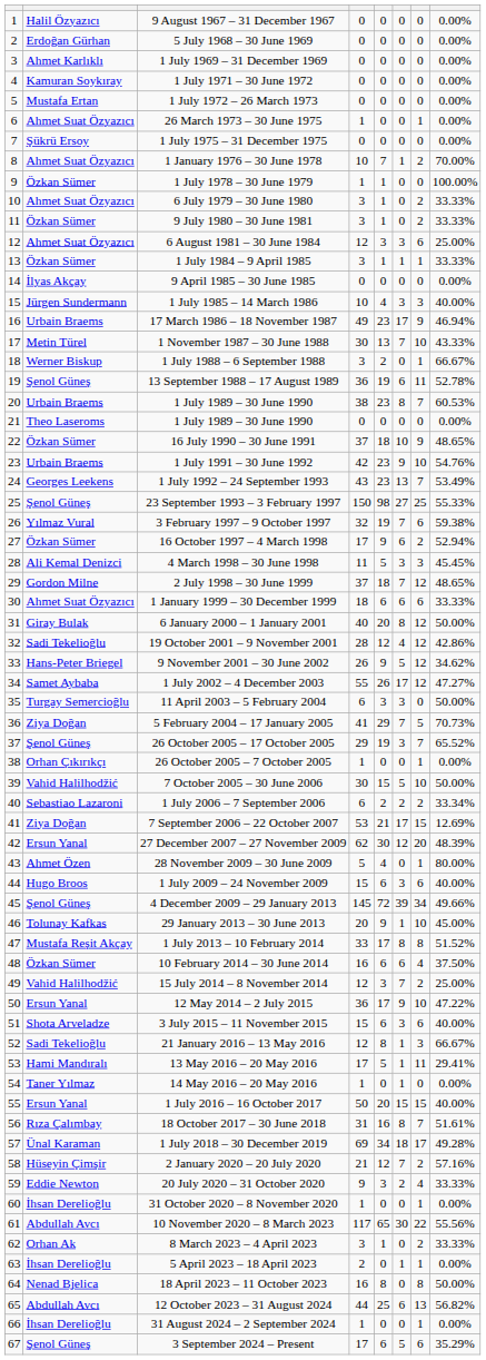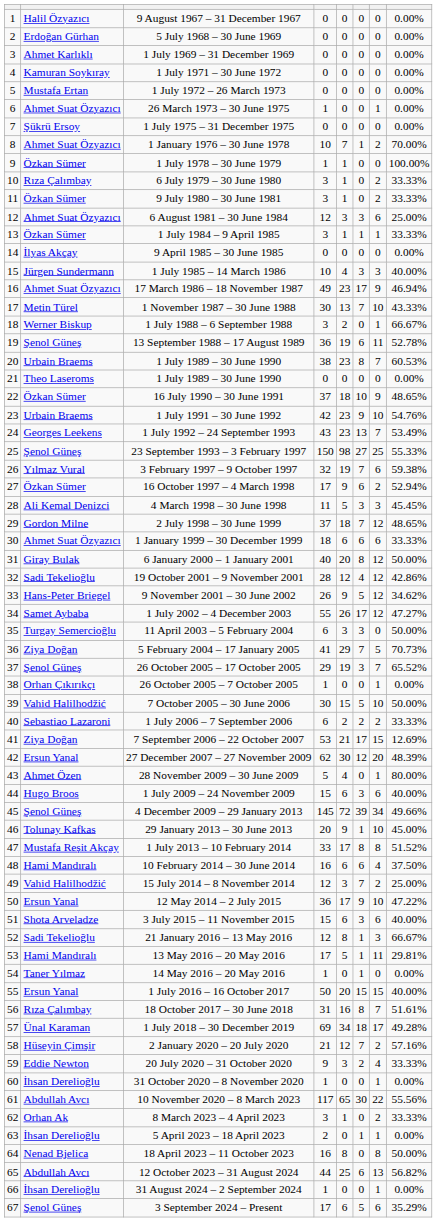6 July 1979 – 30 June 1980 | column 2: Ahmet Suat Özyazıcı -> Rıza Çalımbay
17 March 1986 – 18 November 1987 | column 2: Urbain Braems -> Ahmet Suat Özyazıcı
1 July 2006 – 7 September 2006 | column 8: 33.34% -> 33.33%
10 February 2014 – 30 June 2014 | column 2: Özkan Sümer -> Hami Mandıralı
13 May 2016 – 20 May 2016 | column 8: 29.41% -> 29.81%
